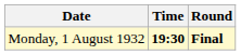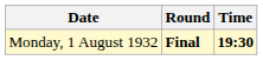columns swapped: Time <-> Round
